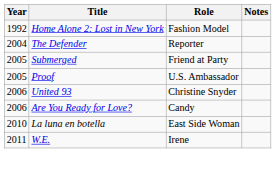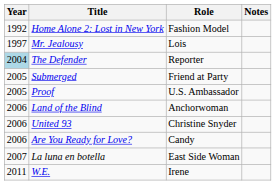+ row: 1997 | Mr. Jealousy | Lois
The Defender | Year: no background -> lightblue background
+ row: 2006 | Land of the Blind | Anchorwoman
La luna en botella | Year: 2010 -> 2007
